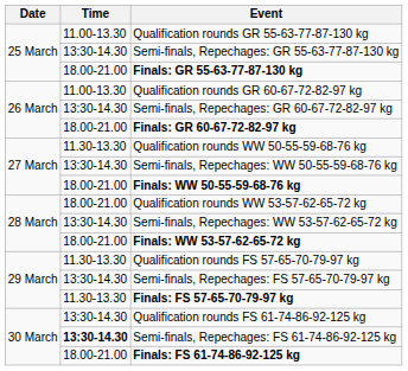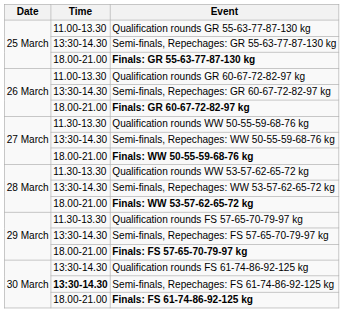Qualification rounds WW 53-57-62-65-72 kg | Time: 18.00-21.00 -> 11.30-13.30
Finals: FS 57-65-70-79-97 kg | Time: 11.30-13.30 -> 18.00-21.00
